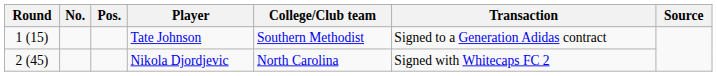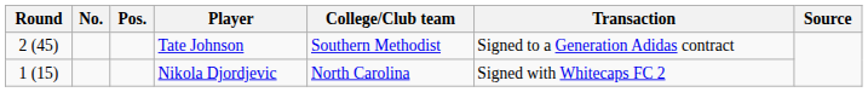Tate Johnson | Round: 1 (15) -> 2 (45)
Nikola Djordjevic | Round: 2 (45) -> 1 (15)
